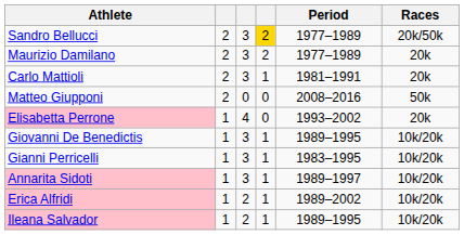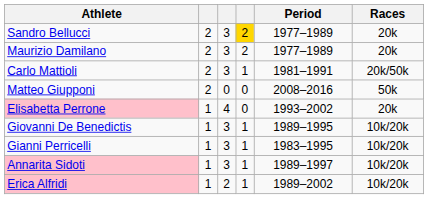Sandro Bellucci | Races: 20k/50k -> 20k
Carlo Mattioli | Races: 20k -> 20k/50k
- row: Ileana Salvador | 1 | 2 | 1 | 1989–1995 | 10k/20k
